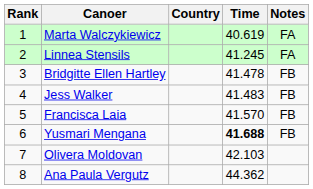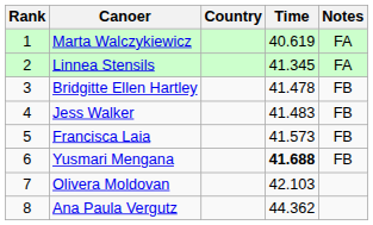Linnea Stensils | Time: 41.245 -> 41.345
Francisca Laia | Time: 41.570 -> 41.573
